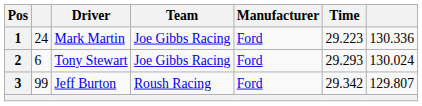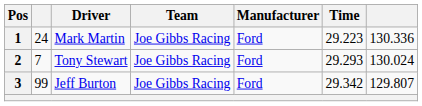2 | column 2: 6 -> 7
3 | Team: Roush Racing -> Joe Gibbs Racing
